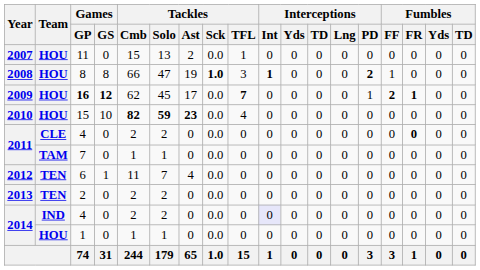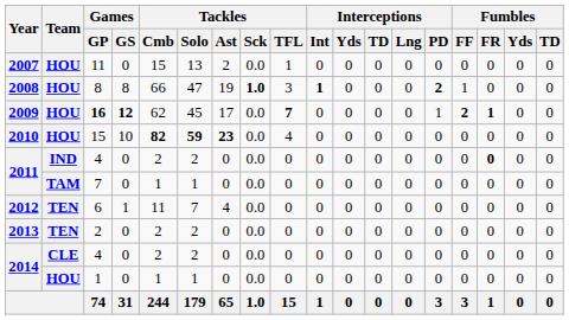2011 / 4 | Team: CLE -> IND
2014 / 4 | Team: IND -> CLE
2014 / 4 | Interceptions / Int: lavender background -> no background
